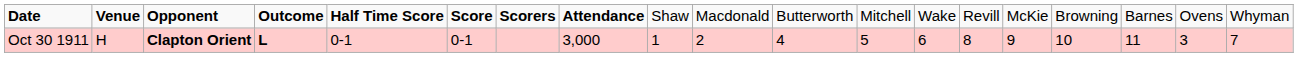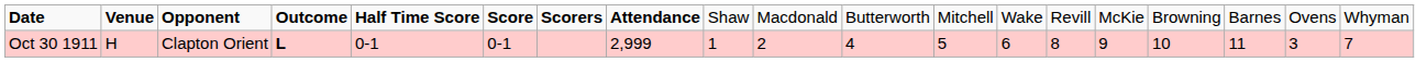Oct 30 1911 | column 3: bold -> normal
Oct 30 1911 | column 8: 3,000 -> 2,999
